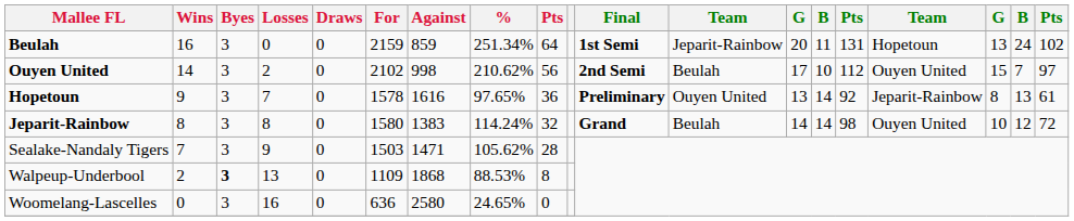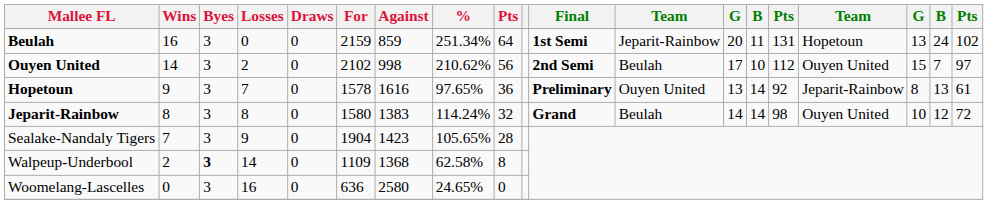Sealake-Nandaly Tigers | For: 1503 -> 1904
Sealake-Nandaly Tigers | Against: 1471 -> 1423
Sealake-Nandaly Tigers | %: 105.62% -> 105.65%
Walpeup-Underbool | Losses: 13 -> 14
Walpeup-Underbool | Against: 1868 -> 1368
Walpeup-Underbool | %: 88.53% -> 62.58%
